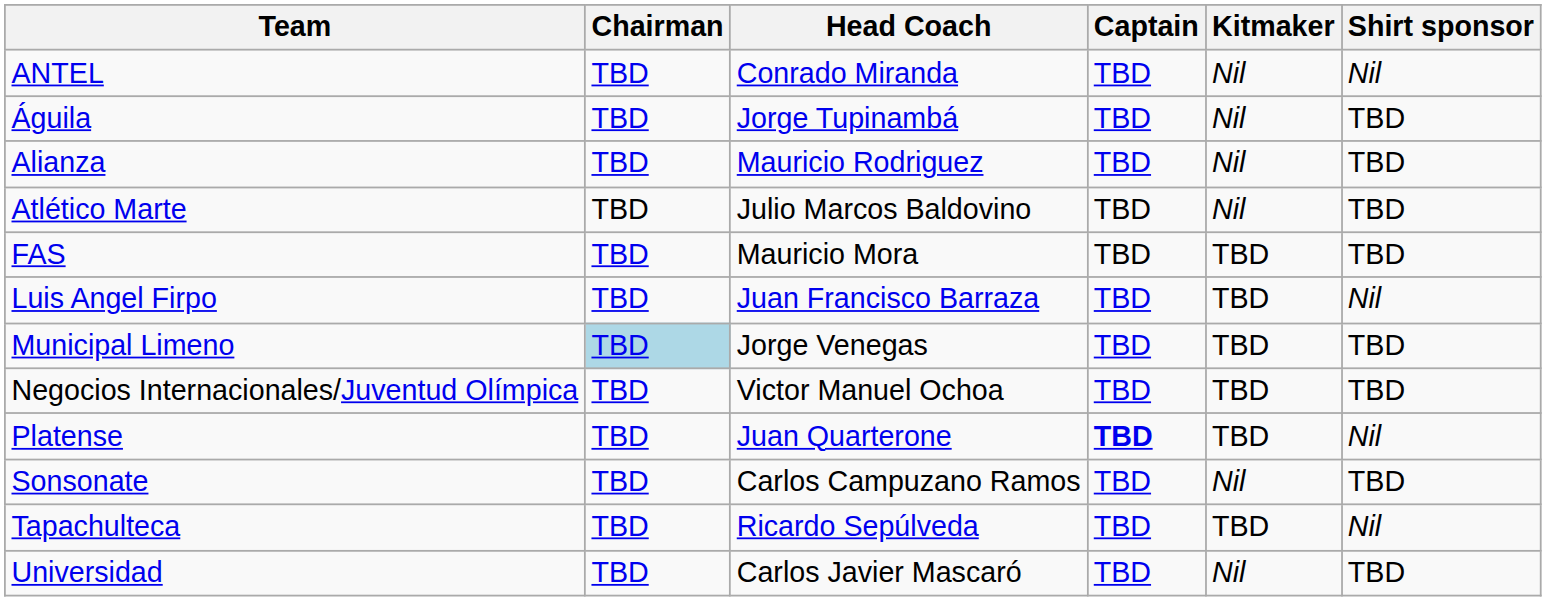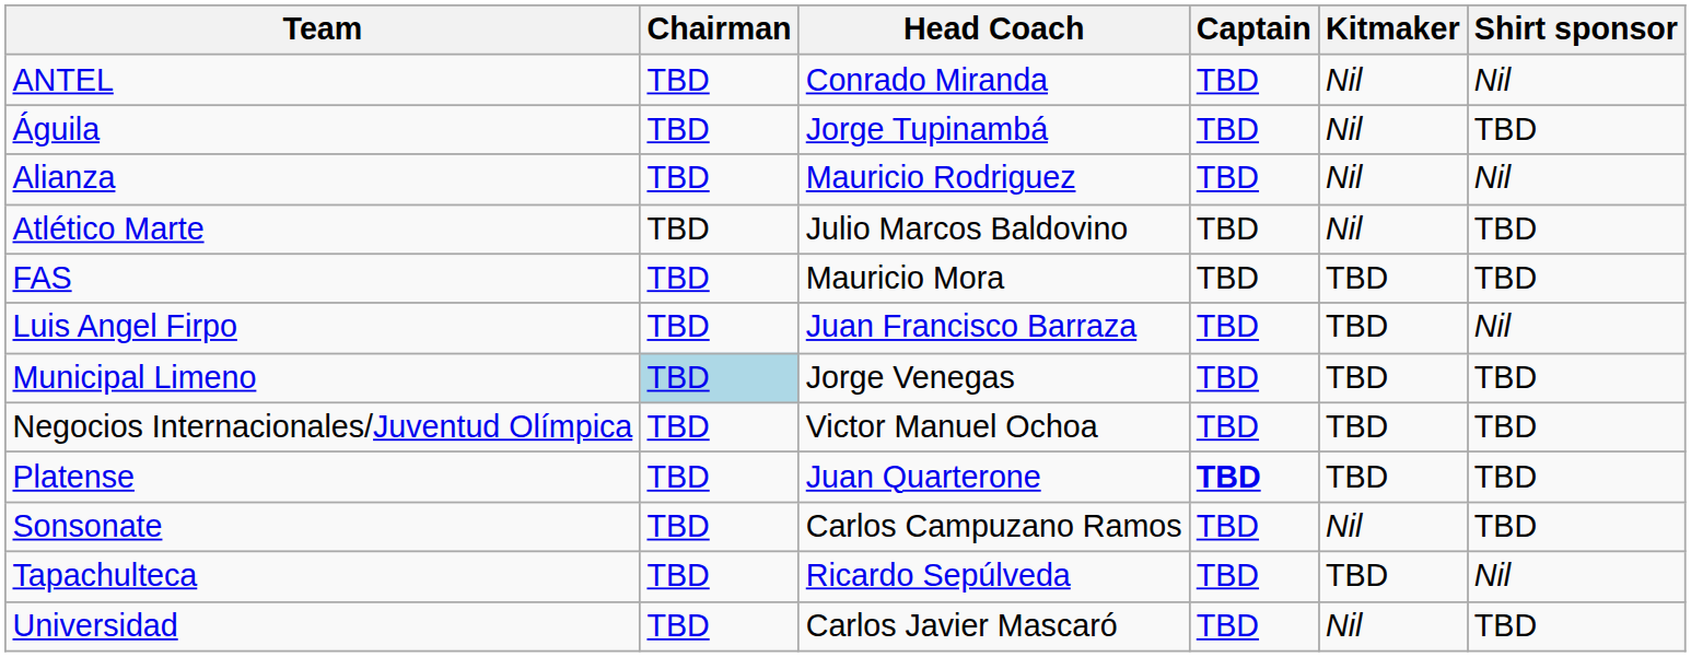Alianza | Shirt sponsor: TBD -> Nil
Platense | Shirt sponsor: Nil -> TBD
